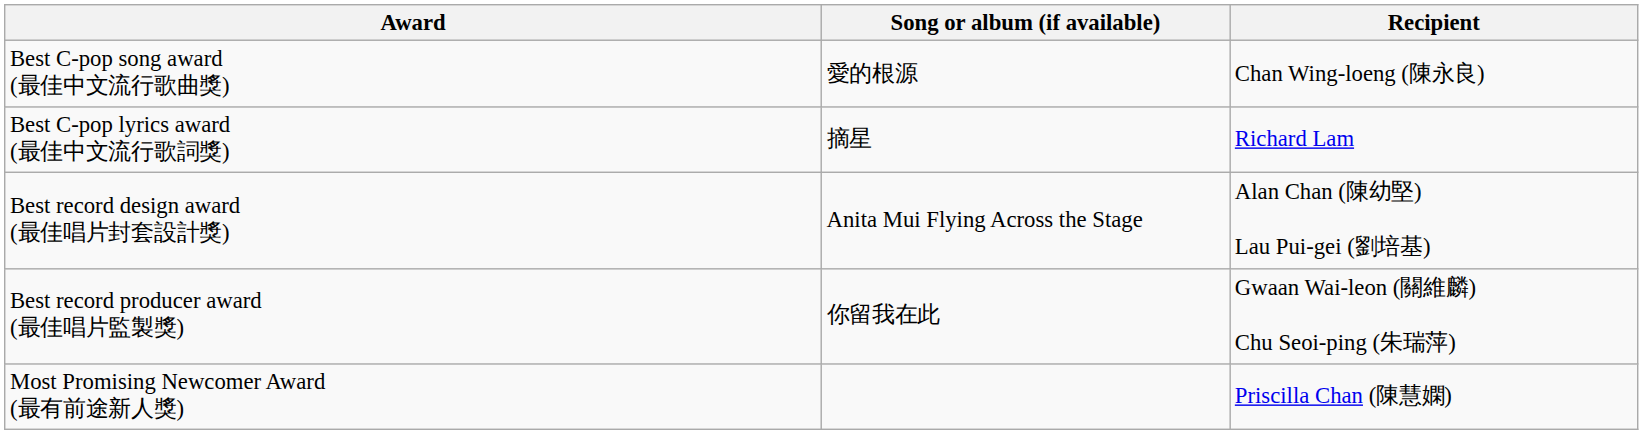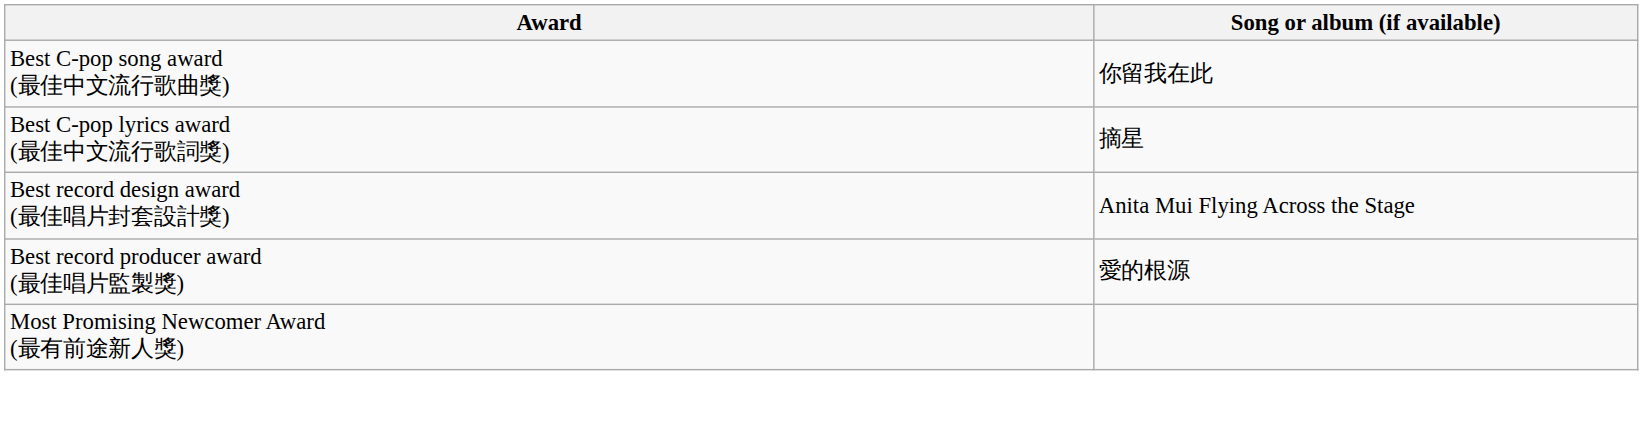- column: Recipient | Chan Wing-loeng (陳永良) | Richard Lam | Alan Chan (陳幼堅) Lau Pui-gei (劉培基) | Gwaan Wai-leon (關維麟) Chu Seoi-ping (朱瑞萍) | Priscilla Chan (陳慧嫻)
Best C-pop song award (最佳中文流行歌曲獎) | Song or album (if available): 愛的根源 -> 你留我在此
Best record producer award (最佳唱片監製獎) | Song or album (if available): 你留我在此 -> 愛的根源
